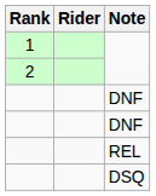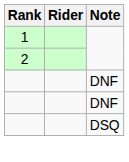- row: REL
